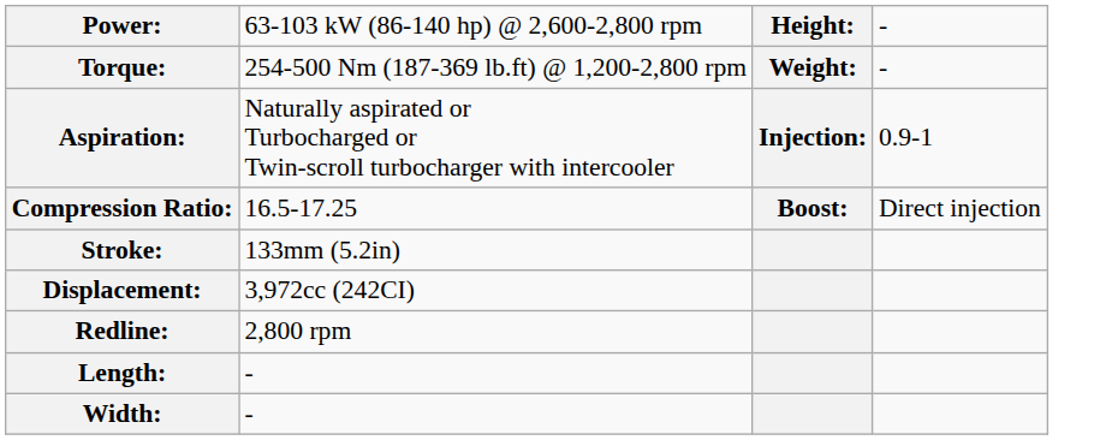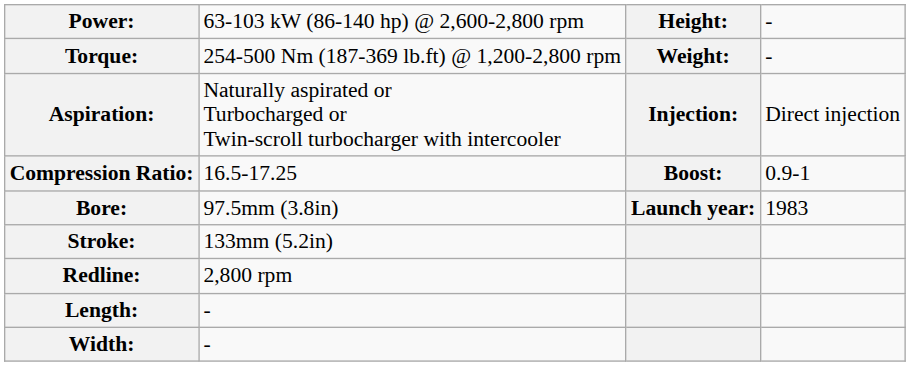Aspiration: | column 4: 0.9-1 -> Direct injection
Compression Ratio: | column 4: Direct injection -> 0.9-1
+ row: Bore: | 97.5mm (3.8in) | Launch year: | 1983
- row: Displacement: | 3,972cc (242CI)
